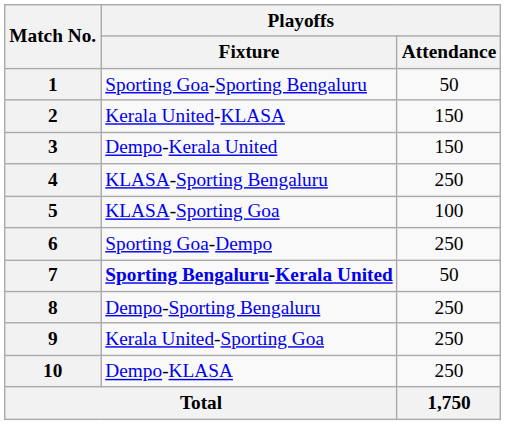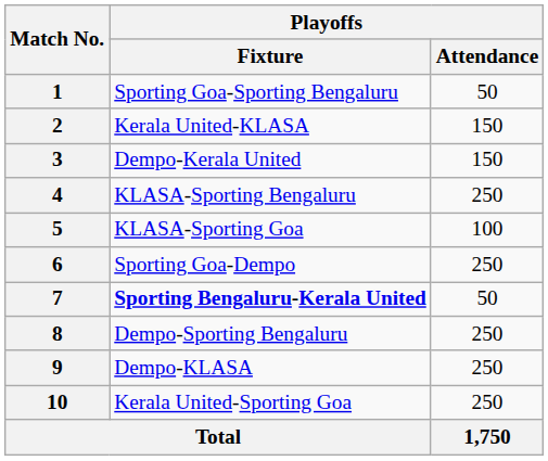9 | Playoffs / Fixture: Kerala United-Sporting Goa -> Dempo-KLASA
10 | Playoffs / Fixture: Dempo-KLASA -> Kerala United-Sporting Goa
